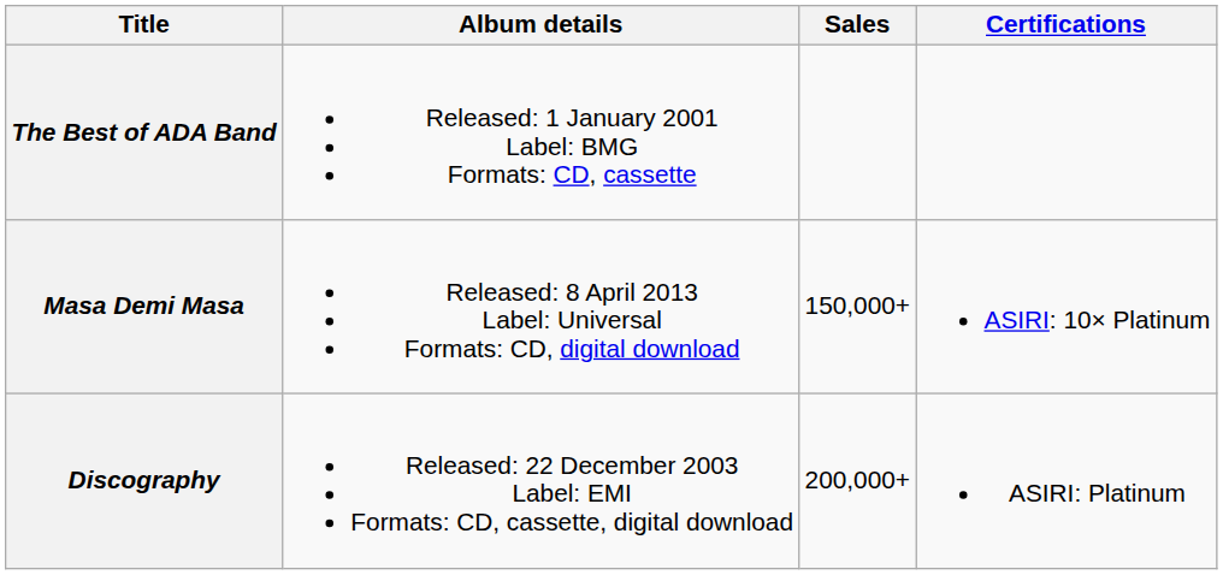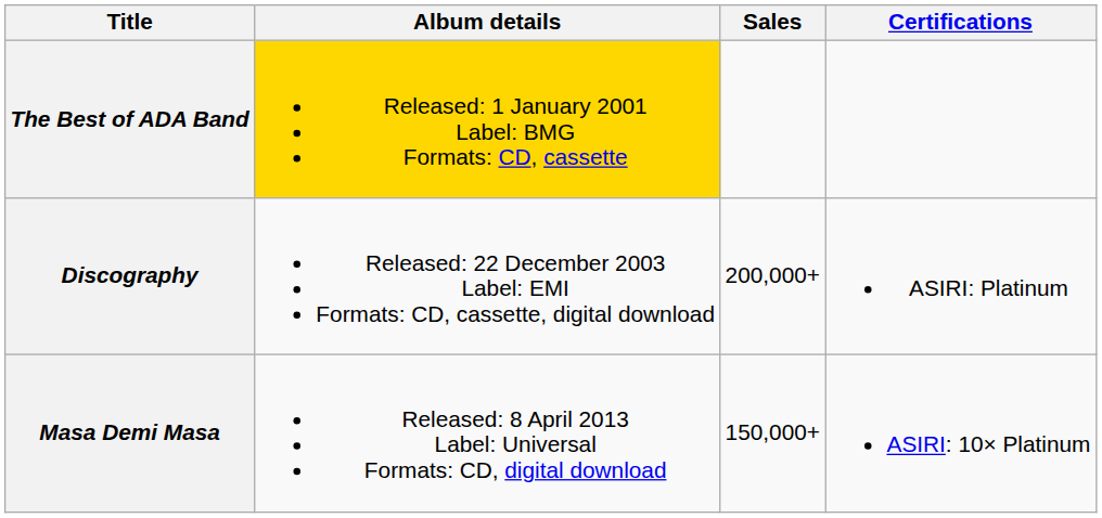The Best of ADA Band | Album details: no background -> gold background
rows swapped: Discography <-> Masa Demi Masa
